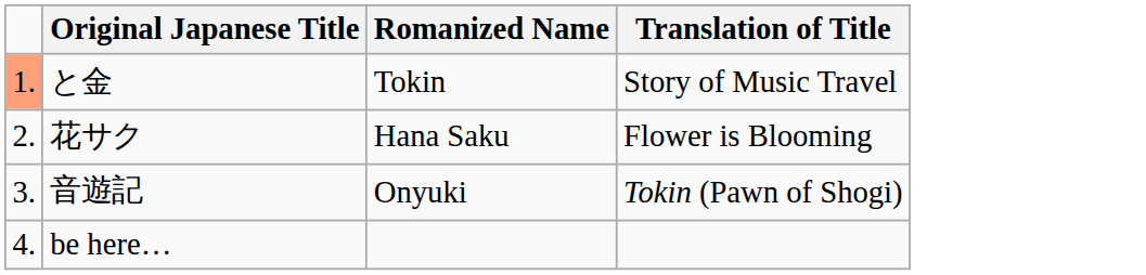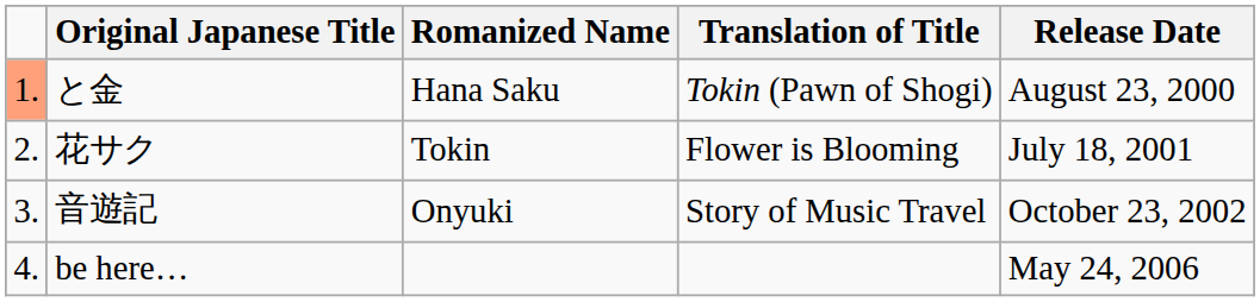+ column: Release Date | August 23, 2000 | July 18, 2001 | October 23, 2002 | May 24, 2006
と金 | Romanized Name: Tokin -> Hana Saku
と金 | Translation of Title: Story of Music Travel -> Tokin (Pawn of Shogi)
花サク | Romanized Name: Hana Saku -> Tokin
音遊記 | Translation of Title: Tokin (Pawn of Shogi) -> Story of Music Travel
